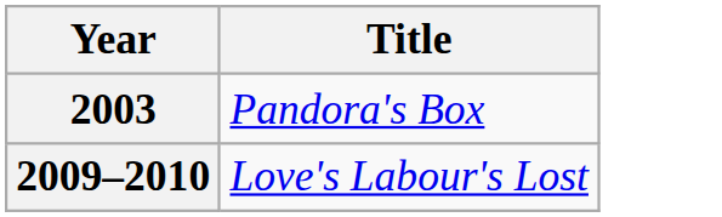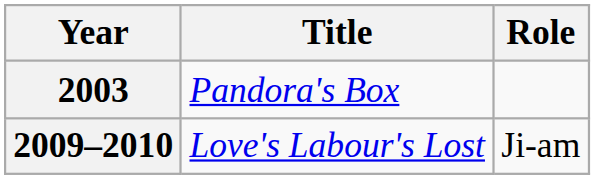+ column: Role | Ji-am
